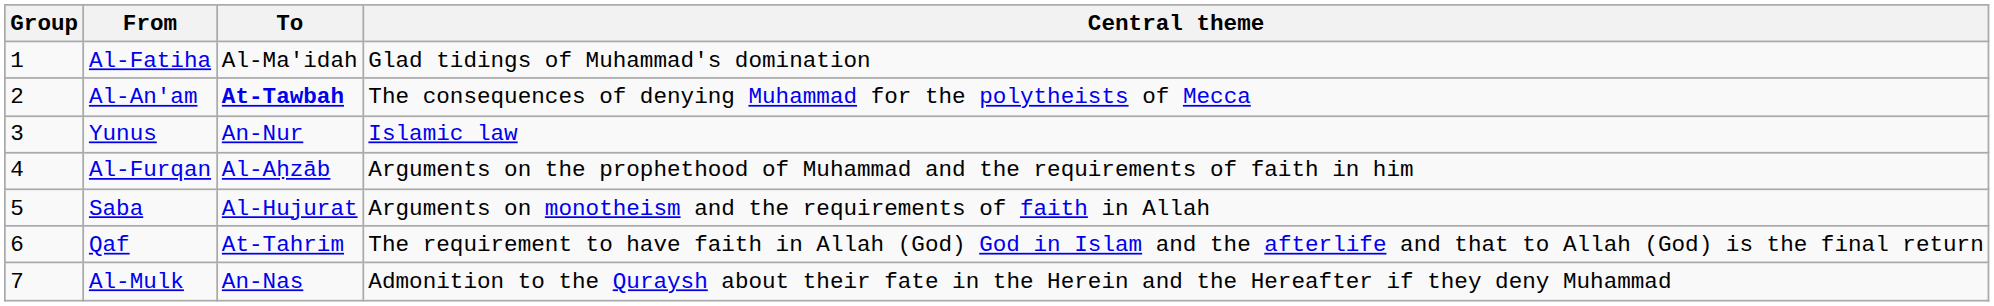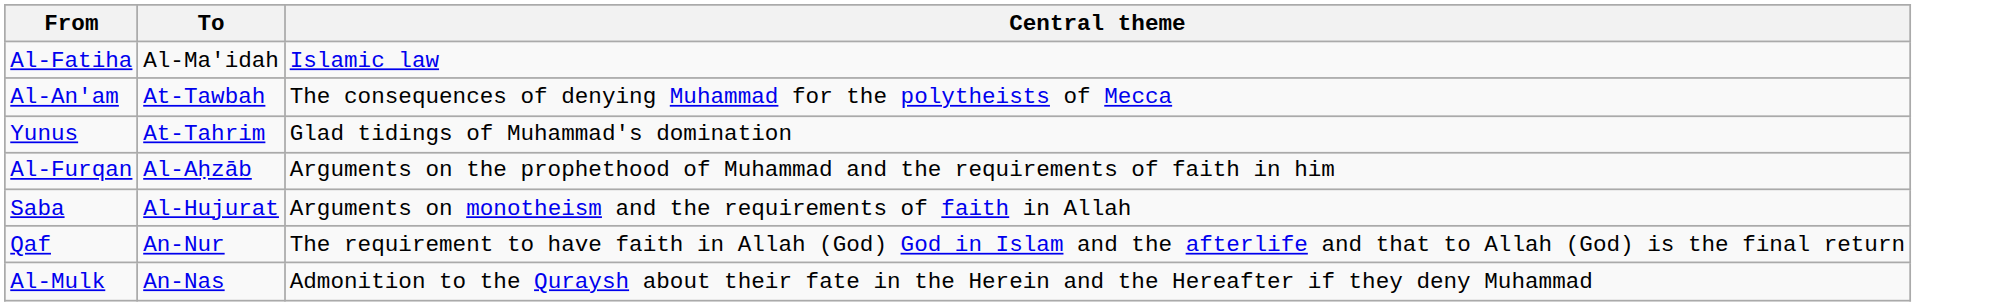- column: Group | 1 | 2 | 3 | 4 | 5 | 6 | 7
Al-Fatiha | Central theme: Glad tidings of Muhammad's domination -> Islamic law
Al-An'am | To: bold -> normal
Yunus | To: An-Nur -> At-Tahrim
Yunus | Central theme: Islamic law -> Glad tidings of Muhammad's domination
Qaf | To: At-Tahrim -> An-Nur
